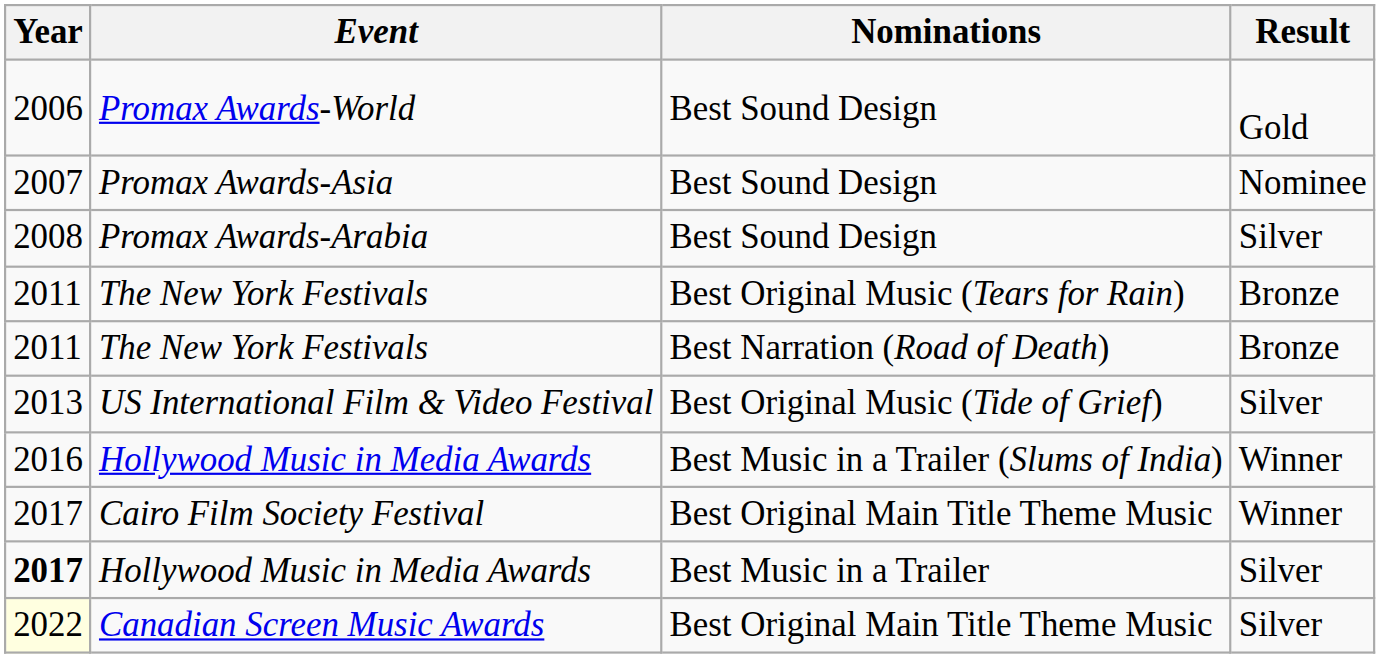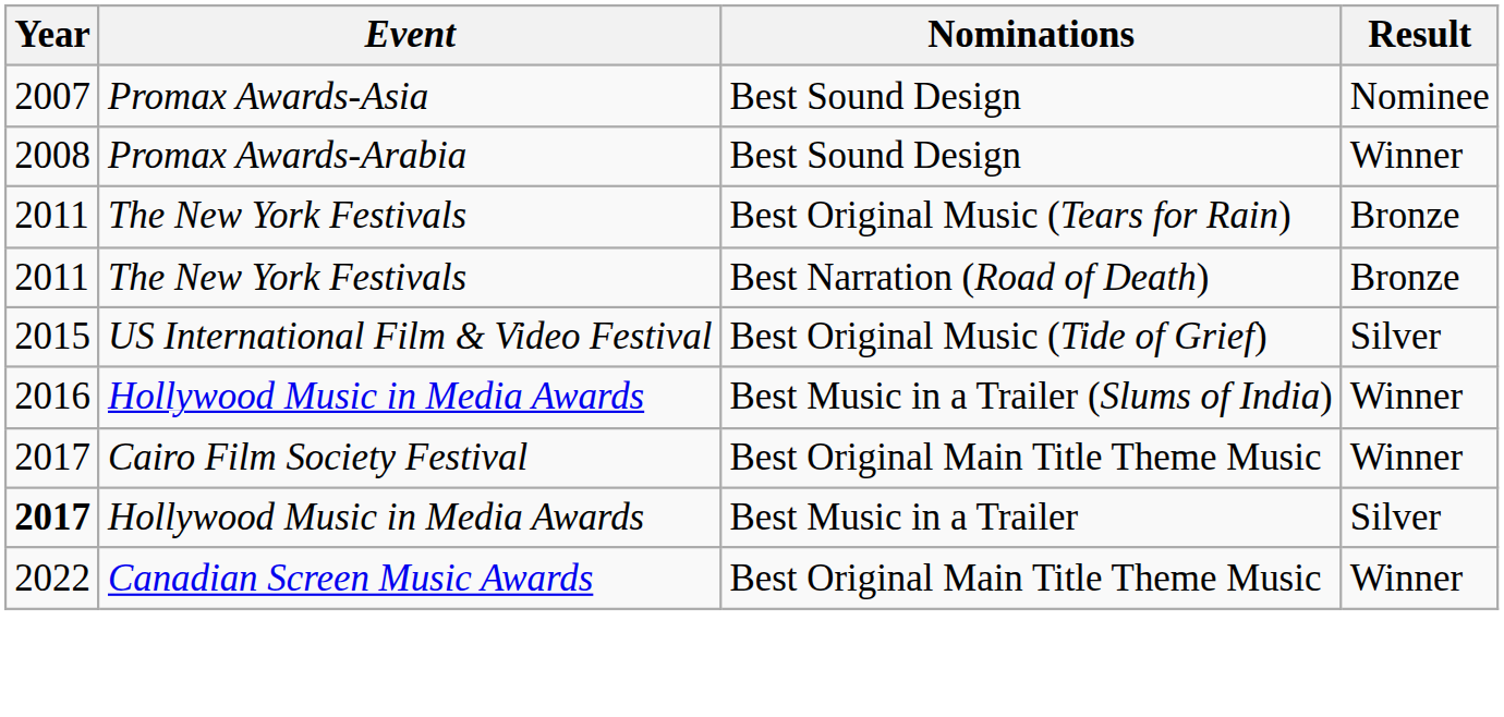- row: 2006 | Promax Awards-World | Best Sound Design | Gold
Promax Awards-Arabia | Result: Silver -> Winner
US International Film & Video Festival | Year: 2013 -> 2015
Canadian Screen Music Awards | Year: lightyellow background -> no background
Canadian Screen Music Awards | Result: Silver -> Winner
